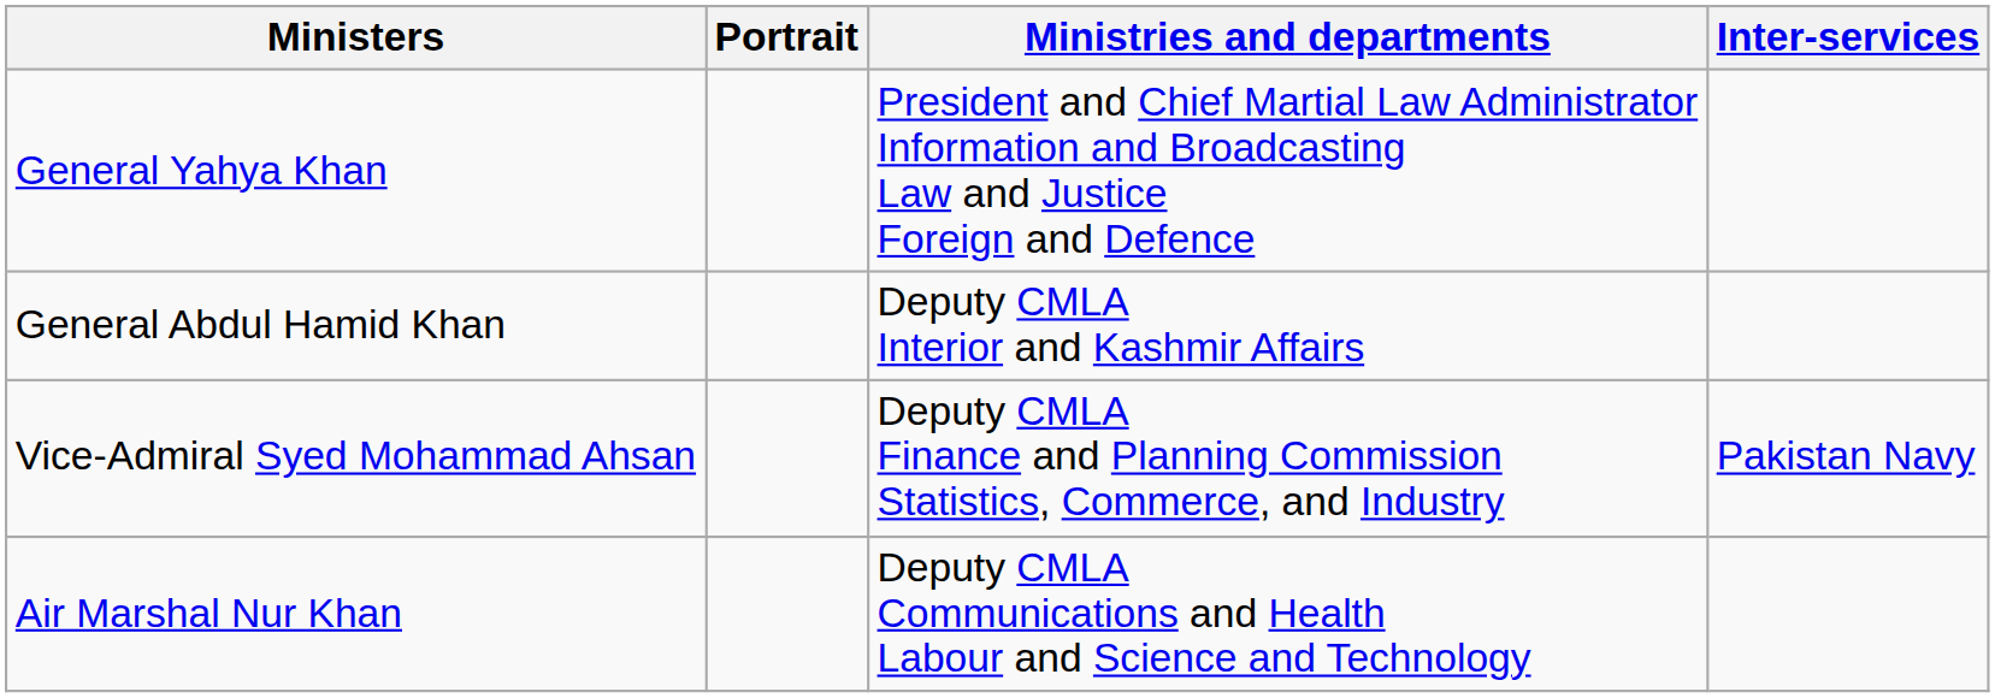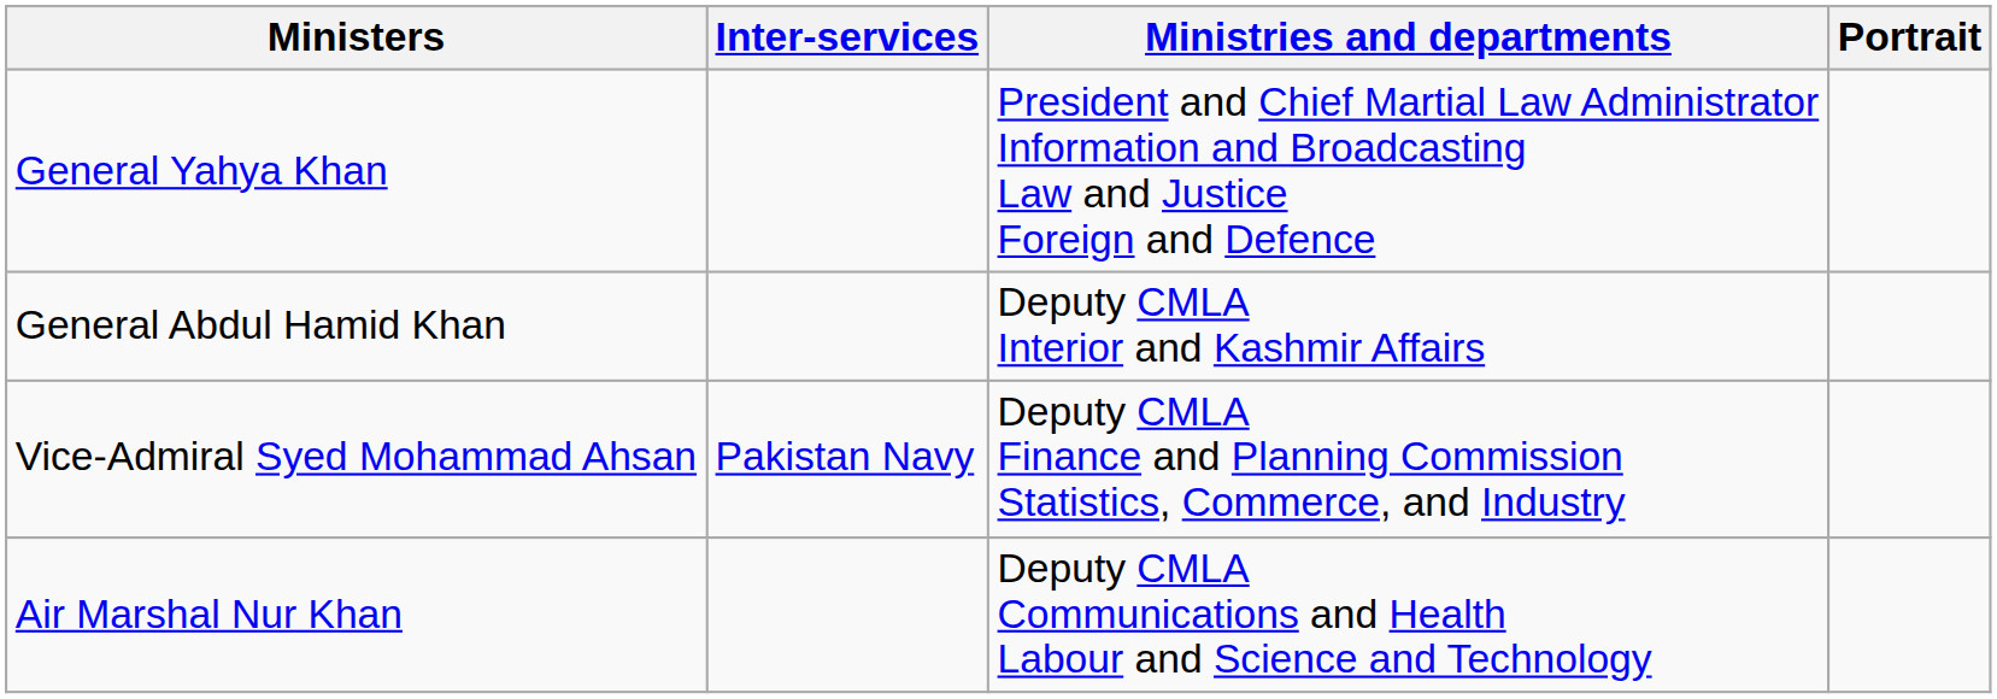columns swapped: Portrait <-> Inter-services
